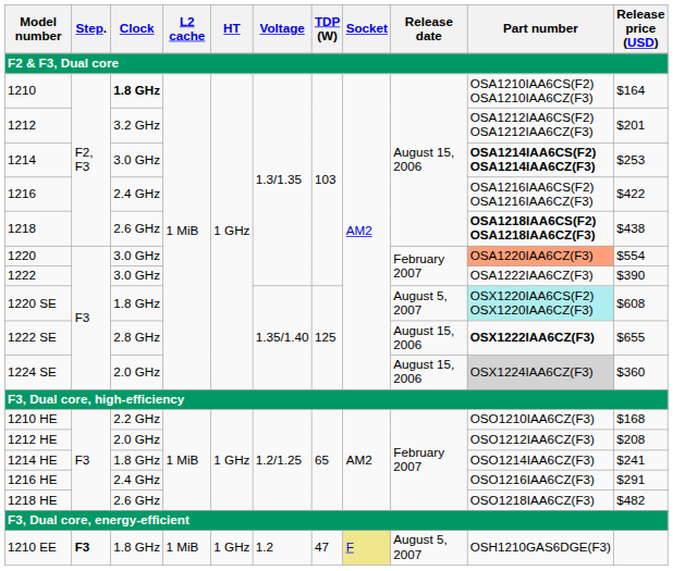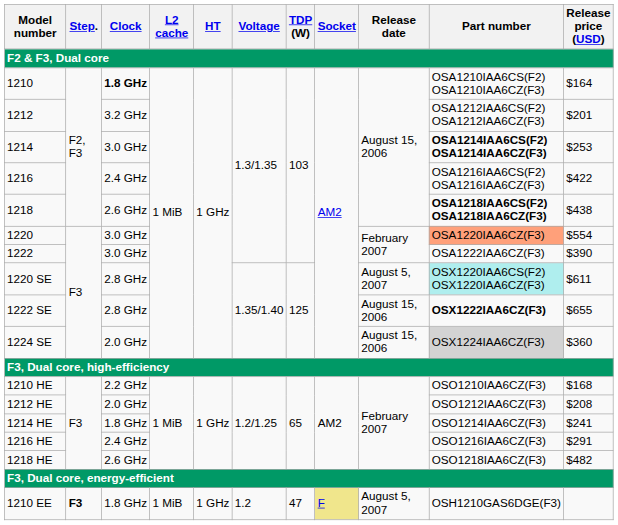1220 SE | Clock: 1.8 GHz -> 2.8 GHz
1220 SE | Release price (USD): $608 -> $611
